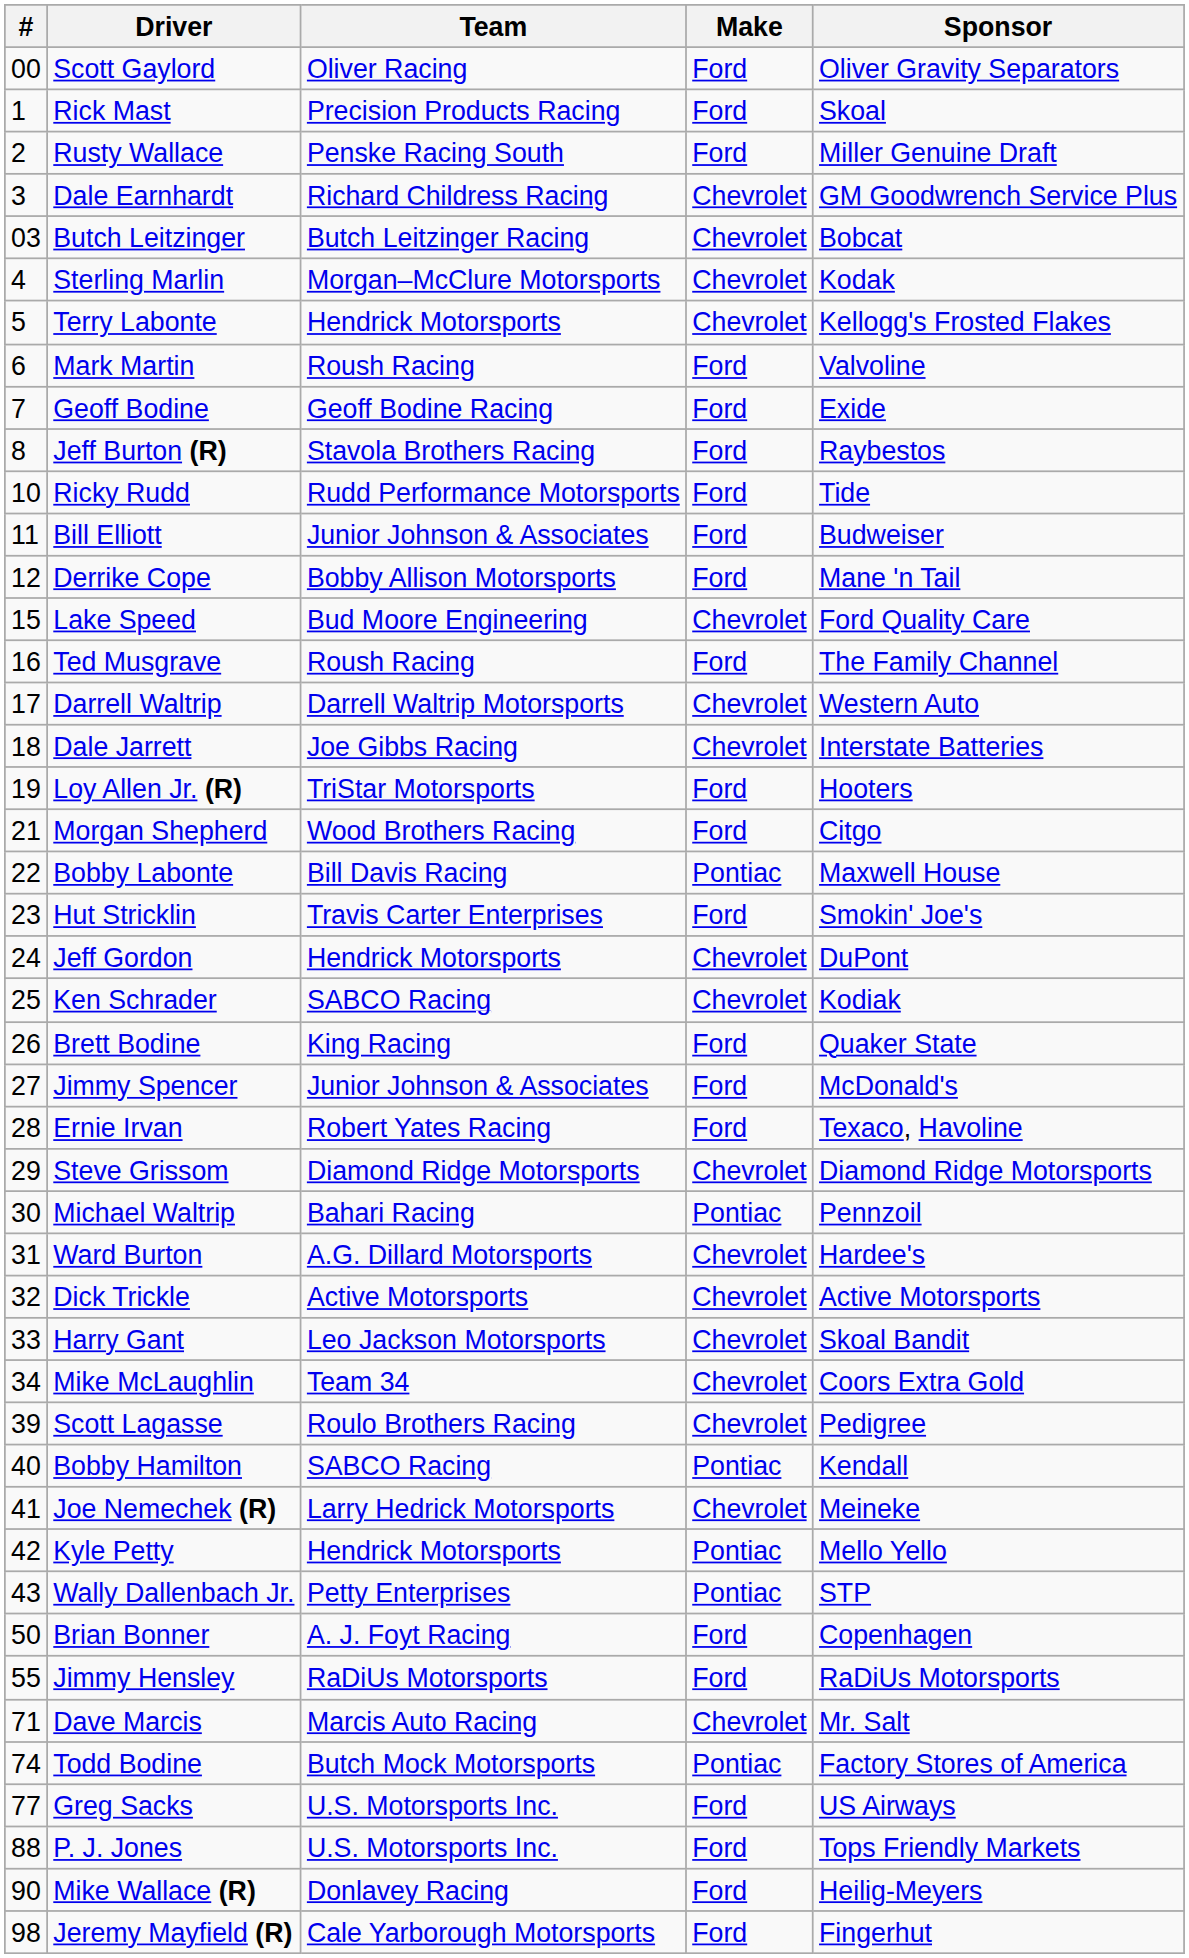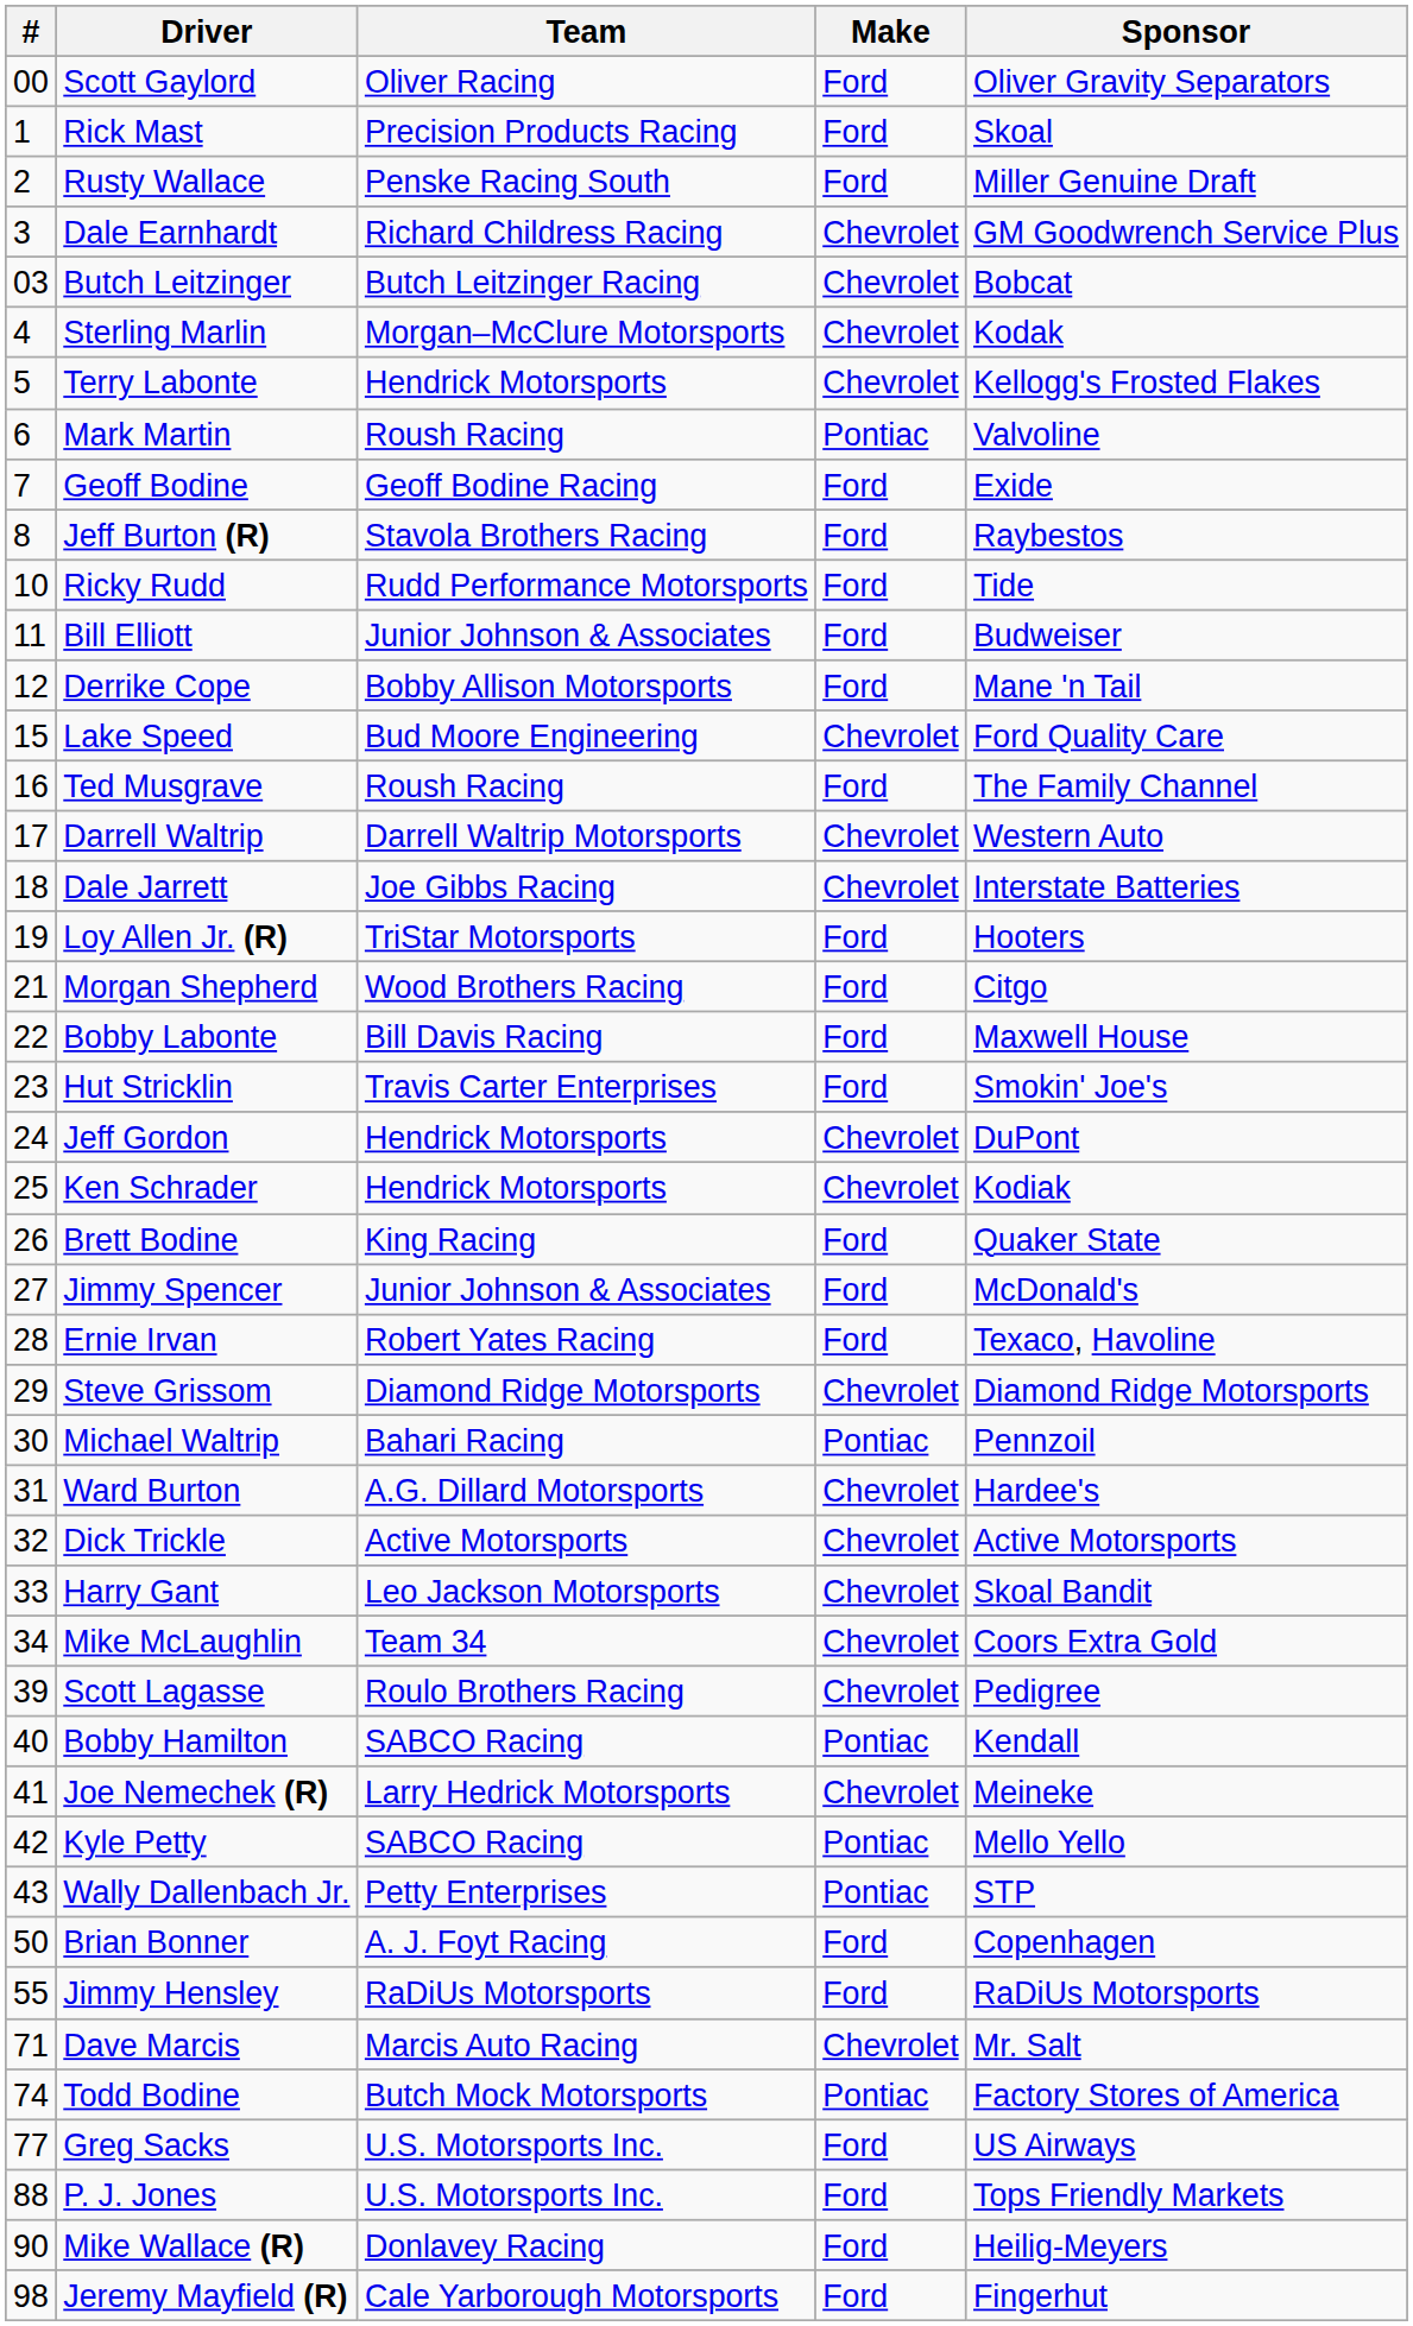Mark Martin | Make: Ford -> Pontiac
Bobby Labonte | Make: Pontiac -> Ford
Ken Schrader | Team: SABCO Racing -> Hendrick Motorsports
Kyle Petty | Team: Hendrick Motorsports -> SABCO Racing
